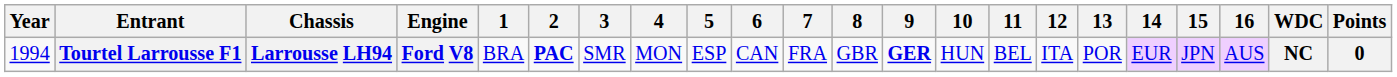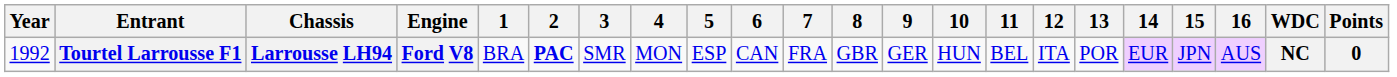Tourtel Larrousse F1 | Year: 1994 -> 1992
Tourtel Larrousse F1 | 9: bold -> normal
